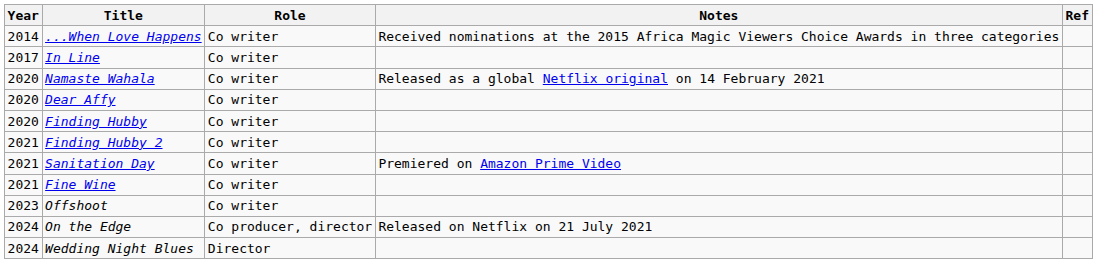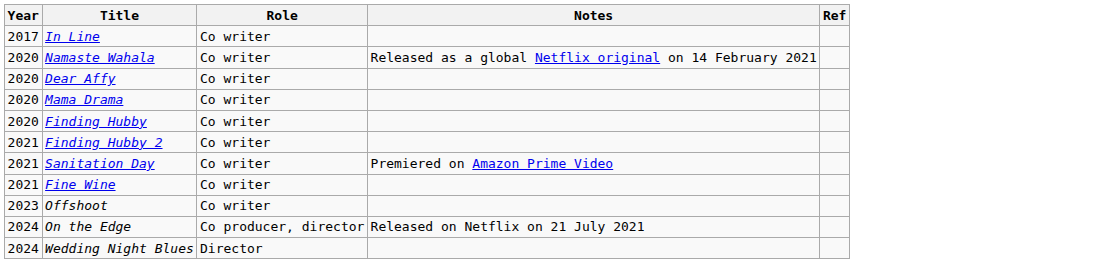- row: 2014 | ...When Love Happens | Co writer | Received nominations at the 2015 Africa Magic Viewers Choice Awards in three categories
+ row: 2020 | Mama Drama | Co writer
